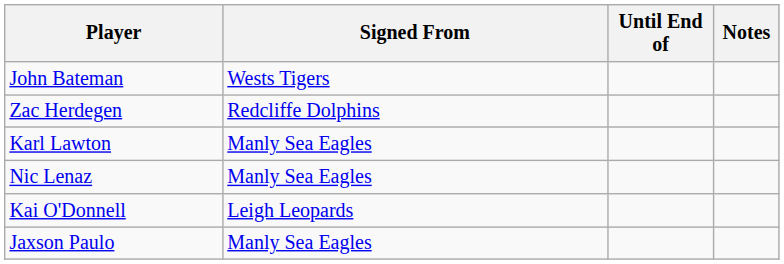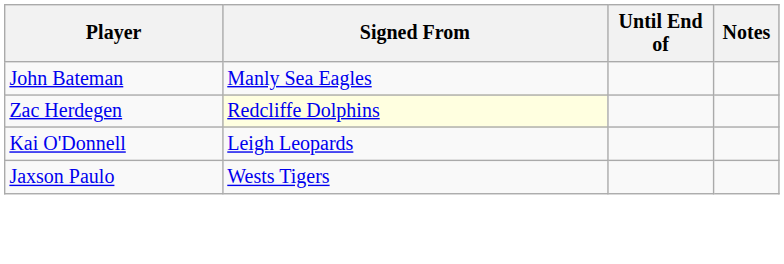John Bateman | Signed From: Wests Tigers -> Manly Sea Eagles
Zac Herdegen | Signed From: no background -> lightyellow background
- row: Karl Lawton | Manly Sea Eagles
- row: Nic Lenaz | Manly Sea Eagles
Jaxson Paulo | Signed From: Manly Sea Eagles -> Wests Tigers
